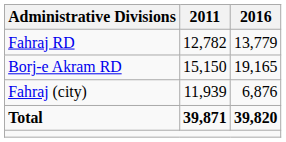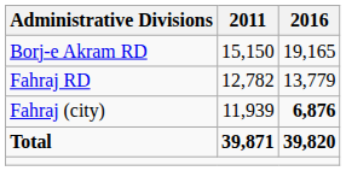rows swapped: Borj-e Akram RD <-> Fahraj RD
Fahraj (city) | 2016: normal -> bold
